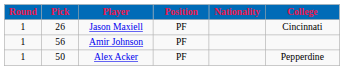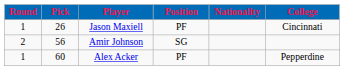Amir Johnson | Round: 1 -> 2
Amir Johnson | Position: PF -> SG
Alex Acker | Pick: 50 -> 60
